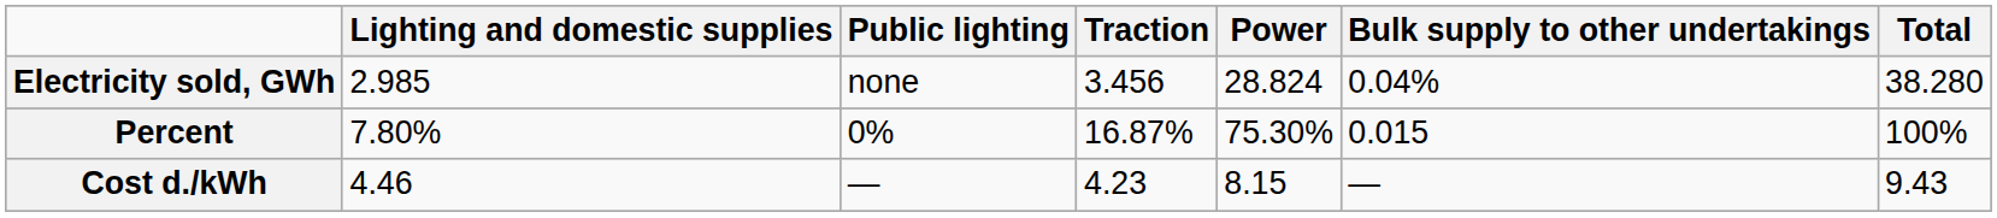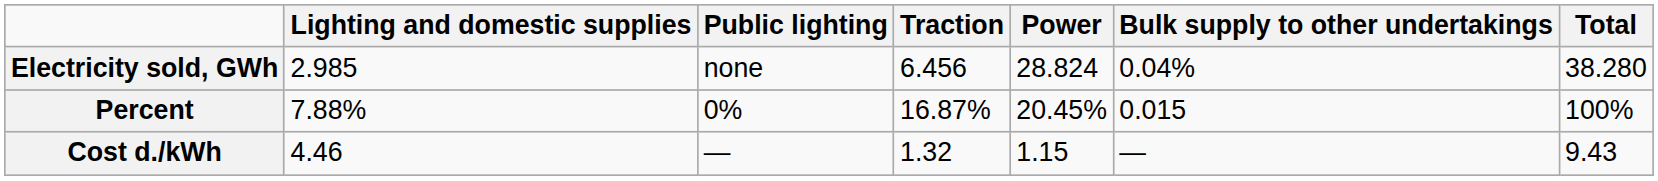Electricity sold, GWh | Traction: 3.456 -> 6.456
Percent | Lighting and domestic supplies: 7.80% -> 7.88%
Percent | Power: 75.30% -> 20.45%
Cost d./kWh | Traction: 4.23 -> 1.32
Cost d./kWh | Power: 8.15 -> 1.15
